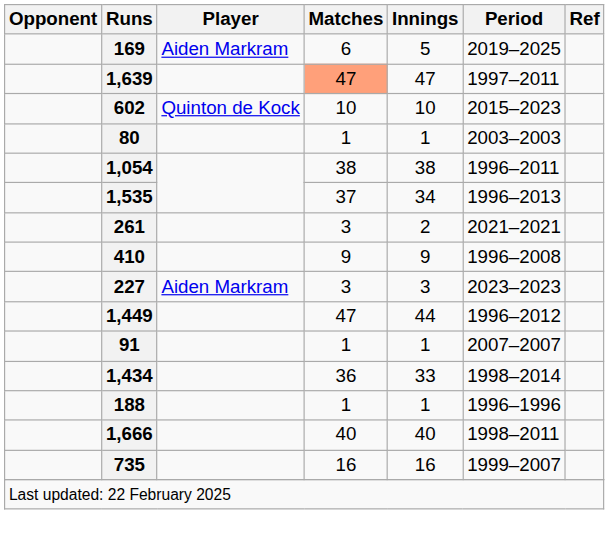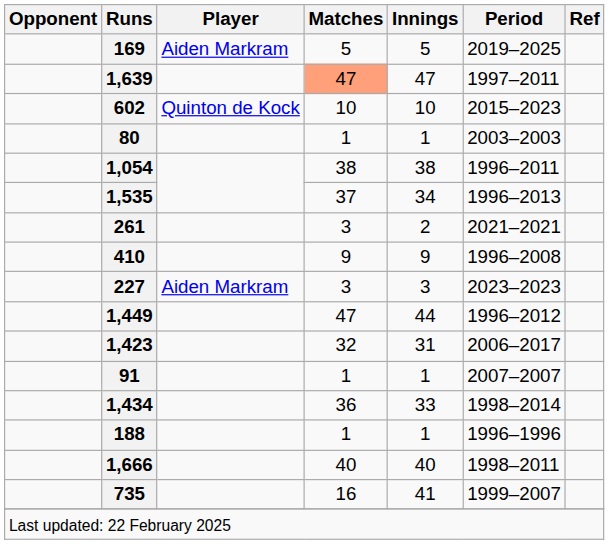169 | Matches: 6 -> 5
+ row: 1,423 | 32 | 31 | 2006–2017
735 | Innings: 16 -> 41
